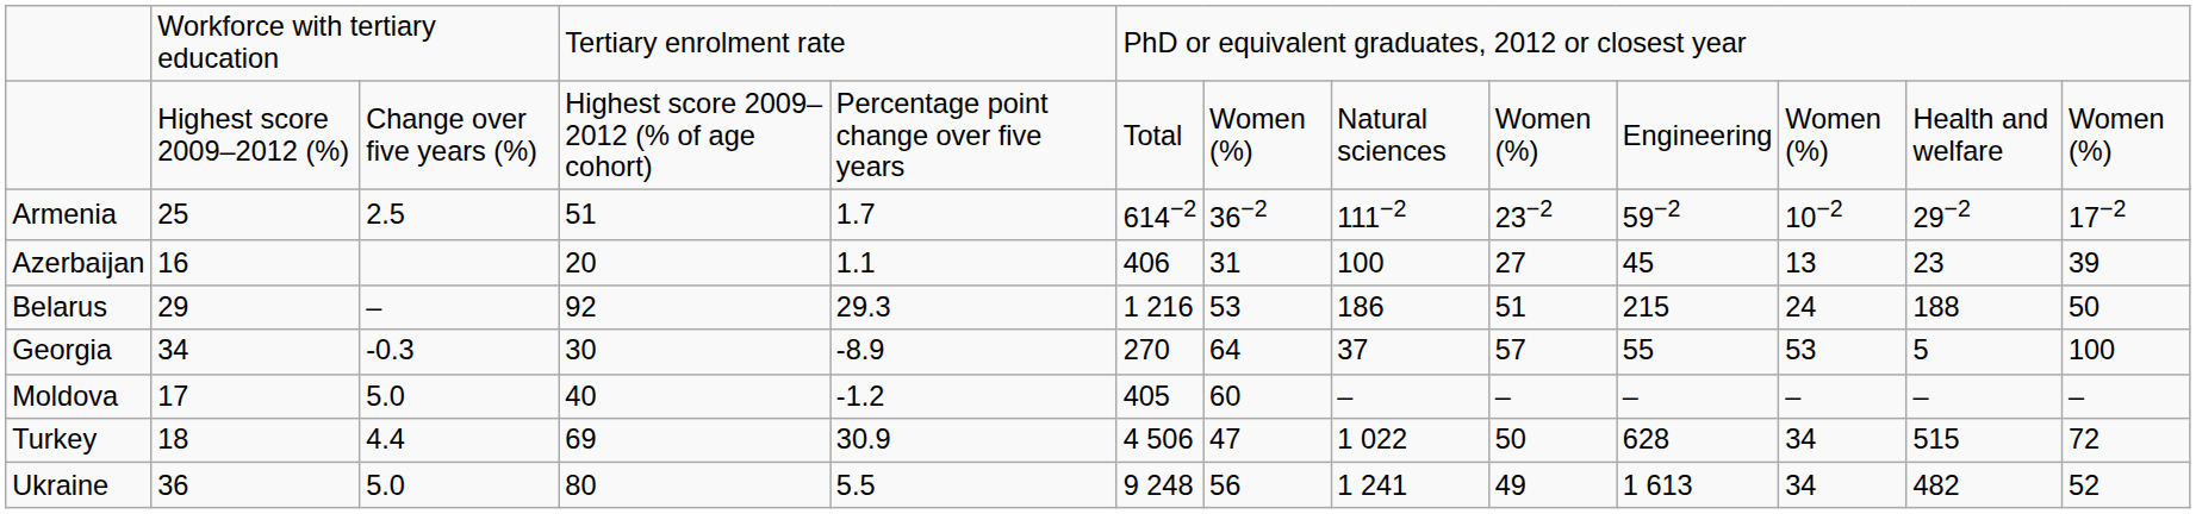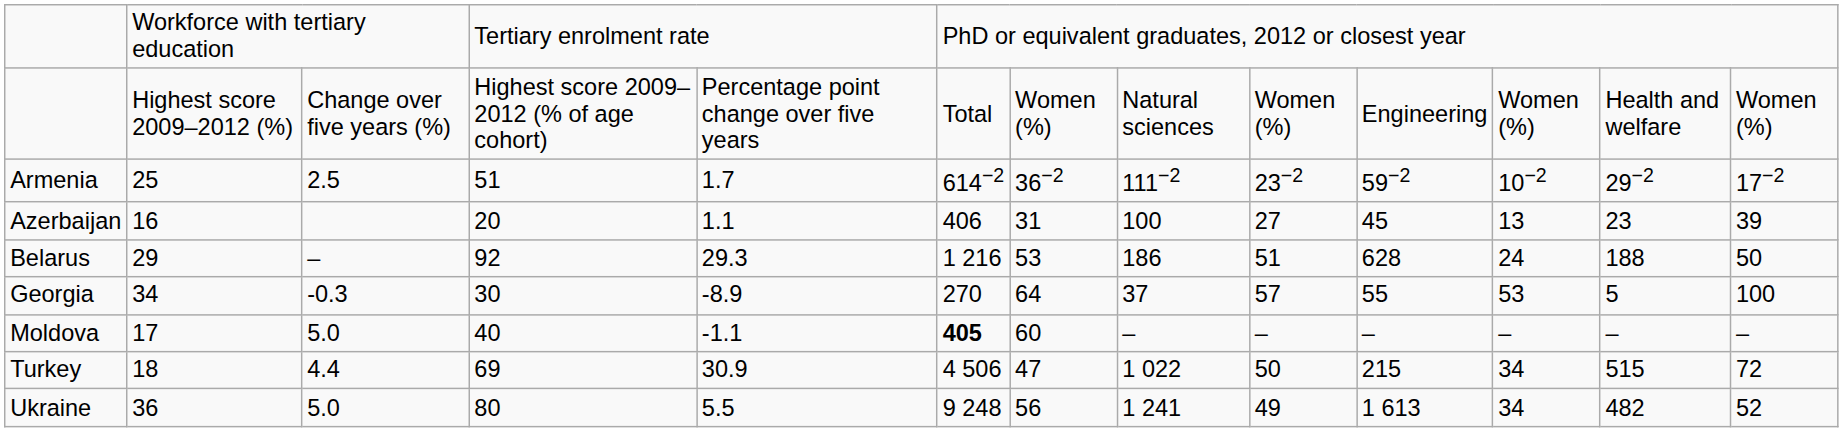Belarus | column 10: 215 -> 628
Moldova | column 5: -1.2 -> -1.1
Moldova | column 6: normal -> bold
Turkey | column 10: 628 -> 215
